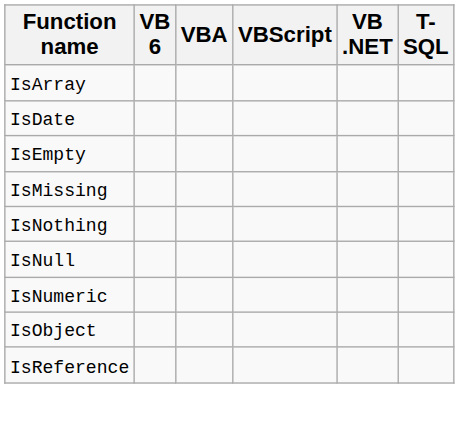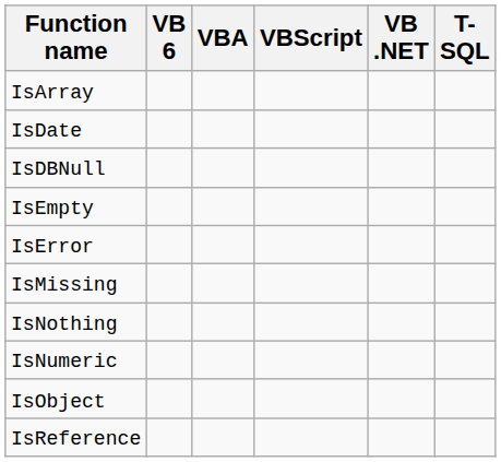+ row: IsDBNull
+ row: IsError
- row: IsNull
